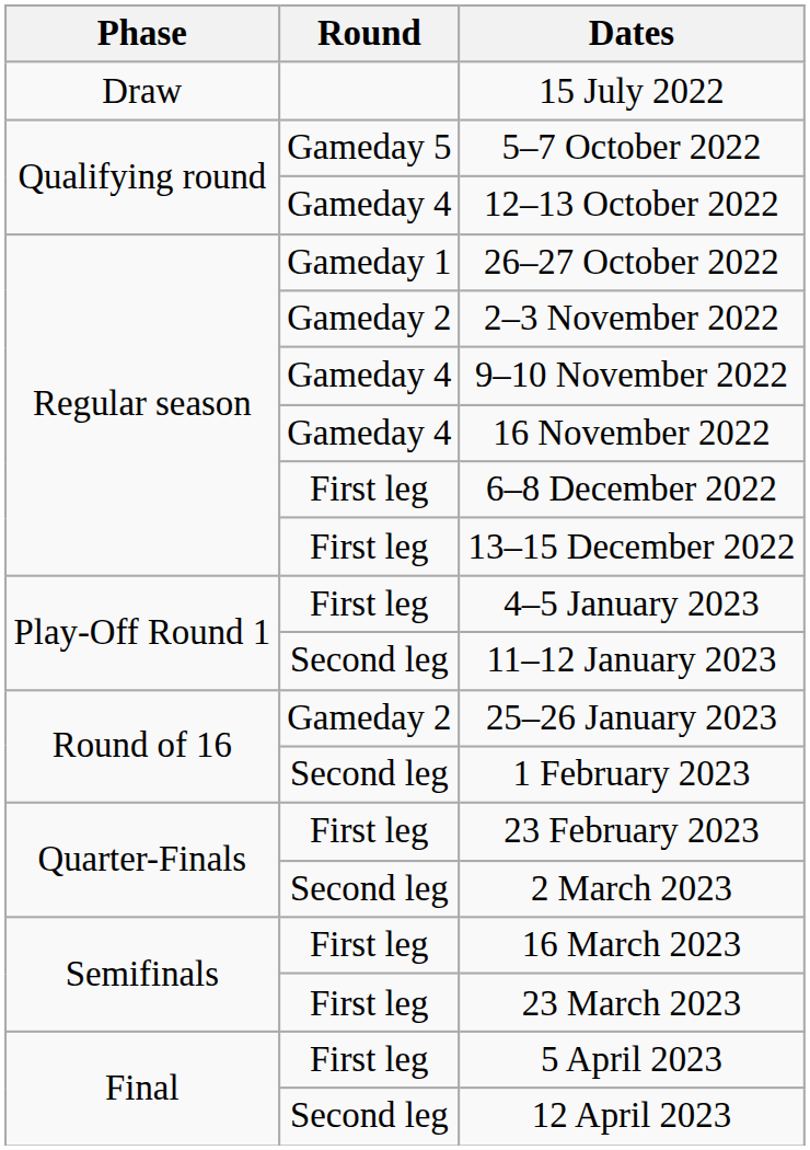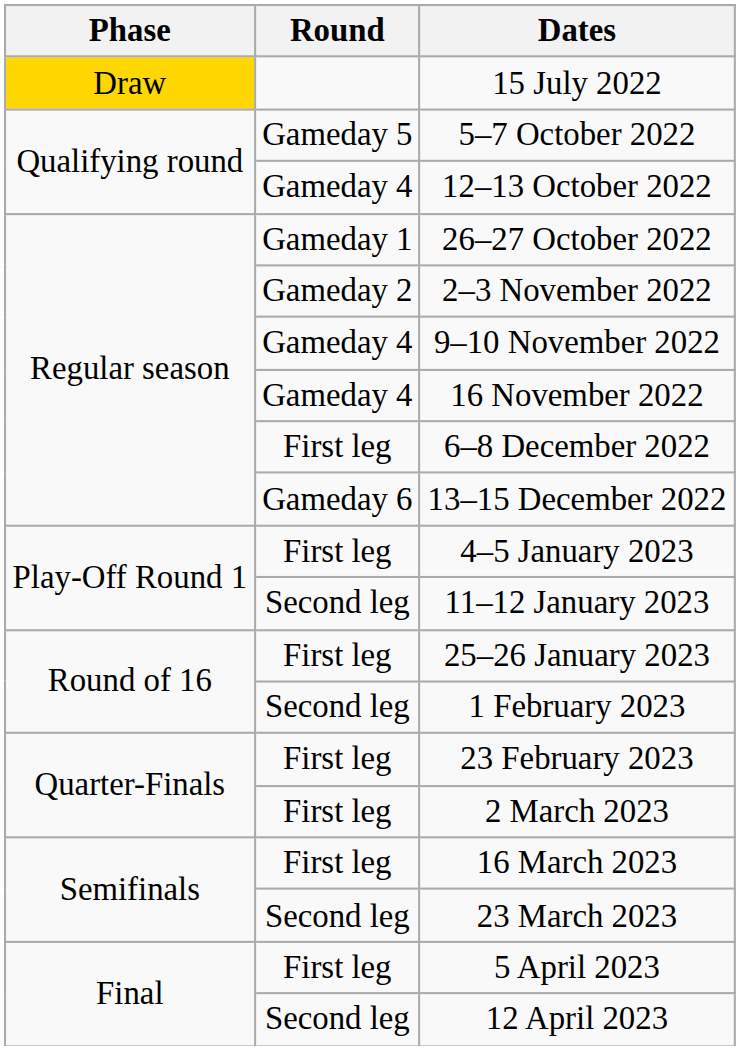15 July 2022 | Phase: no background -> gold background
13–15 December 2022 | Round: First leg -> Gameday 6
25–26 January 2023 | Round: Gameday 2 -> First leg
2 March 2023 | Round: Second leg -> First leg
23 March 2023 | Round: First leg -> Second leg
